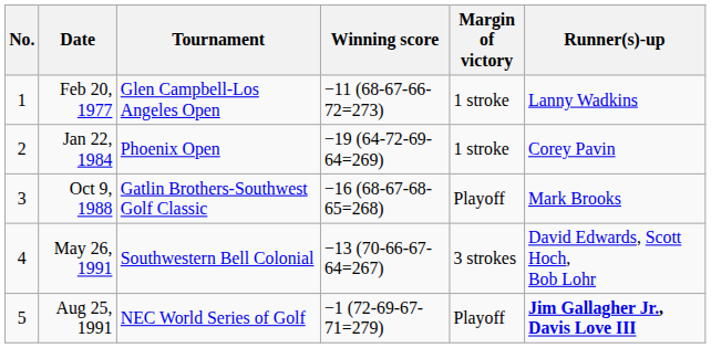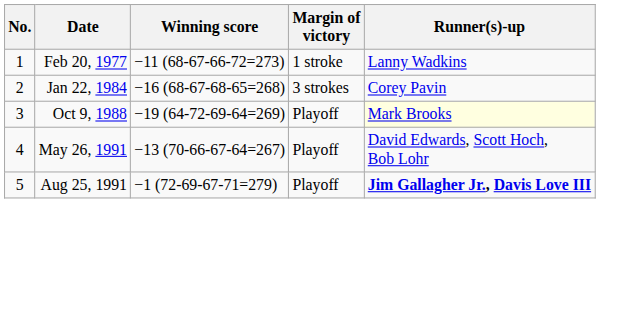- column: Tournament | Glen Campbell-Los Angeles Open | Phoenix Open | Gatlin Brothers-Southwest Golf Classic | Southwestern Bell Colonial | NEC World Series of Golf
Jan 22, 1984 | Winning score: −19 (64-72-69-64=269) -> −16 (68-67-68-65=268)
Jan 22, 1984 | Margin of victory: 1 stroke -> 3 strokes
Oct 9, 1988 | Winning score: −16 (68-67-68-65=268) -> −19 (64-72-69-64=269)
Oct 9, 1988 | Runner(s)-up: no background -> lightyellow background
May 26, 1991 | Margin of victory: 3 strokes -> Playoff
